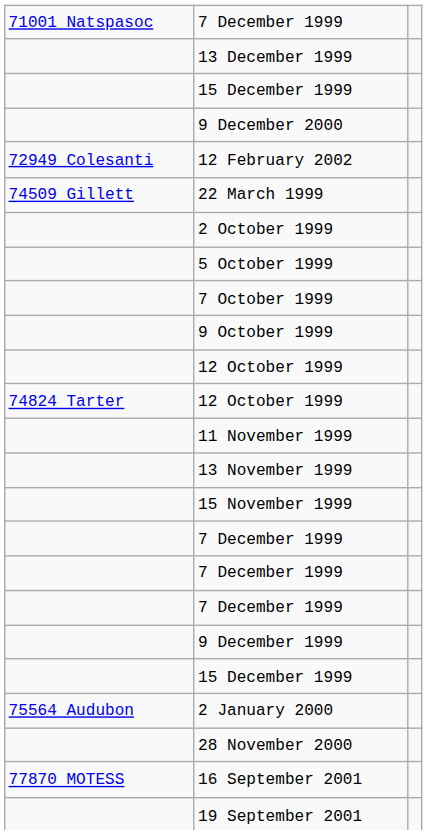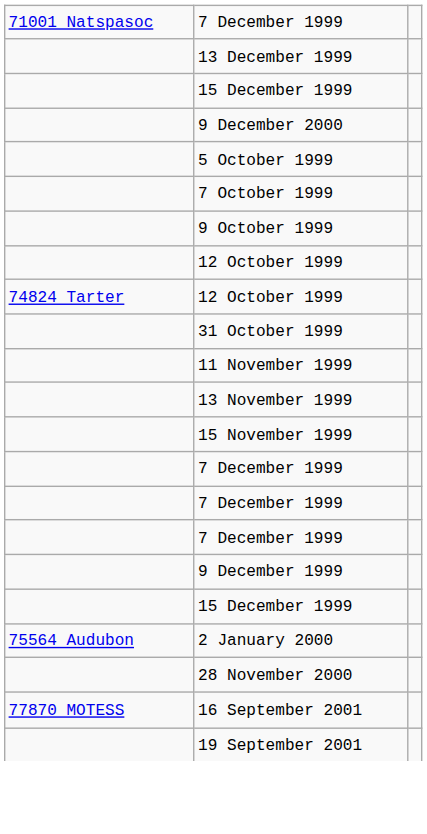- row: 72949 Colesanti | 12 February 2002
- row: 74509 Gillett | 22 March 1999
- row: 2 October 1999
+ row: 31 October 1999
